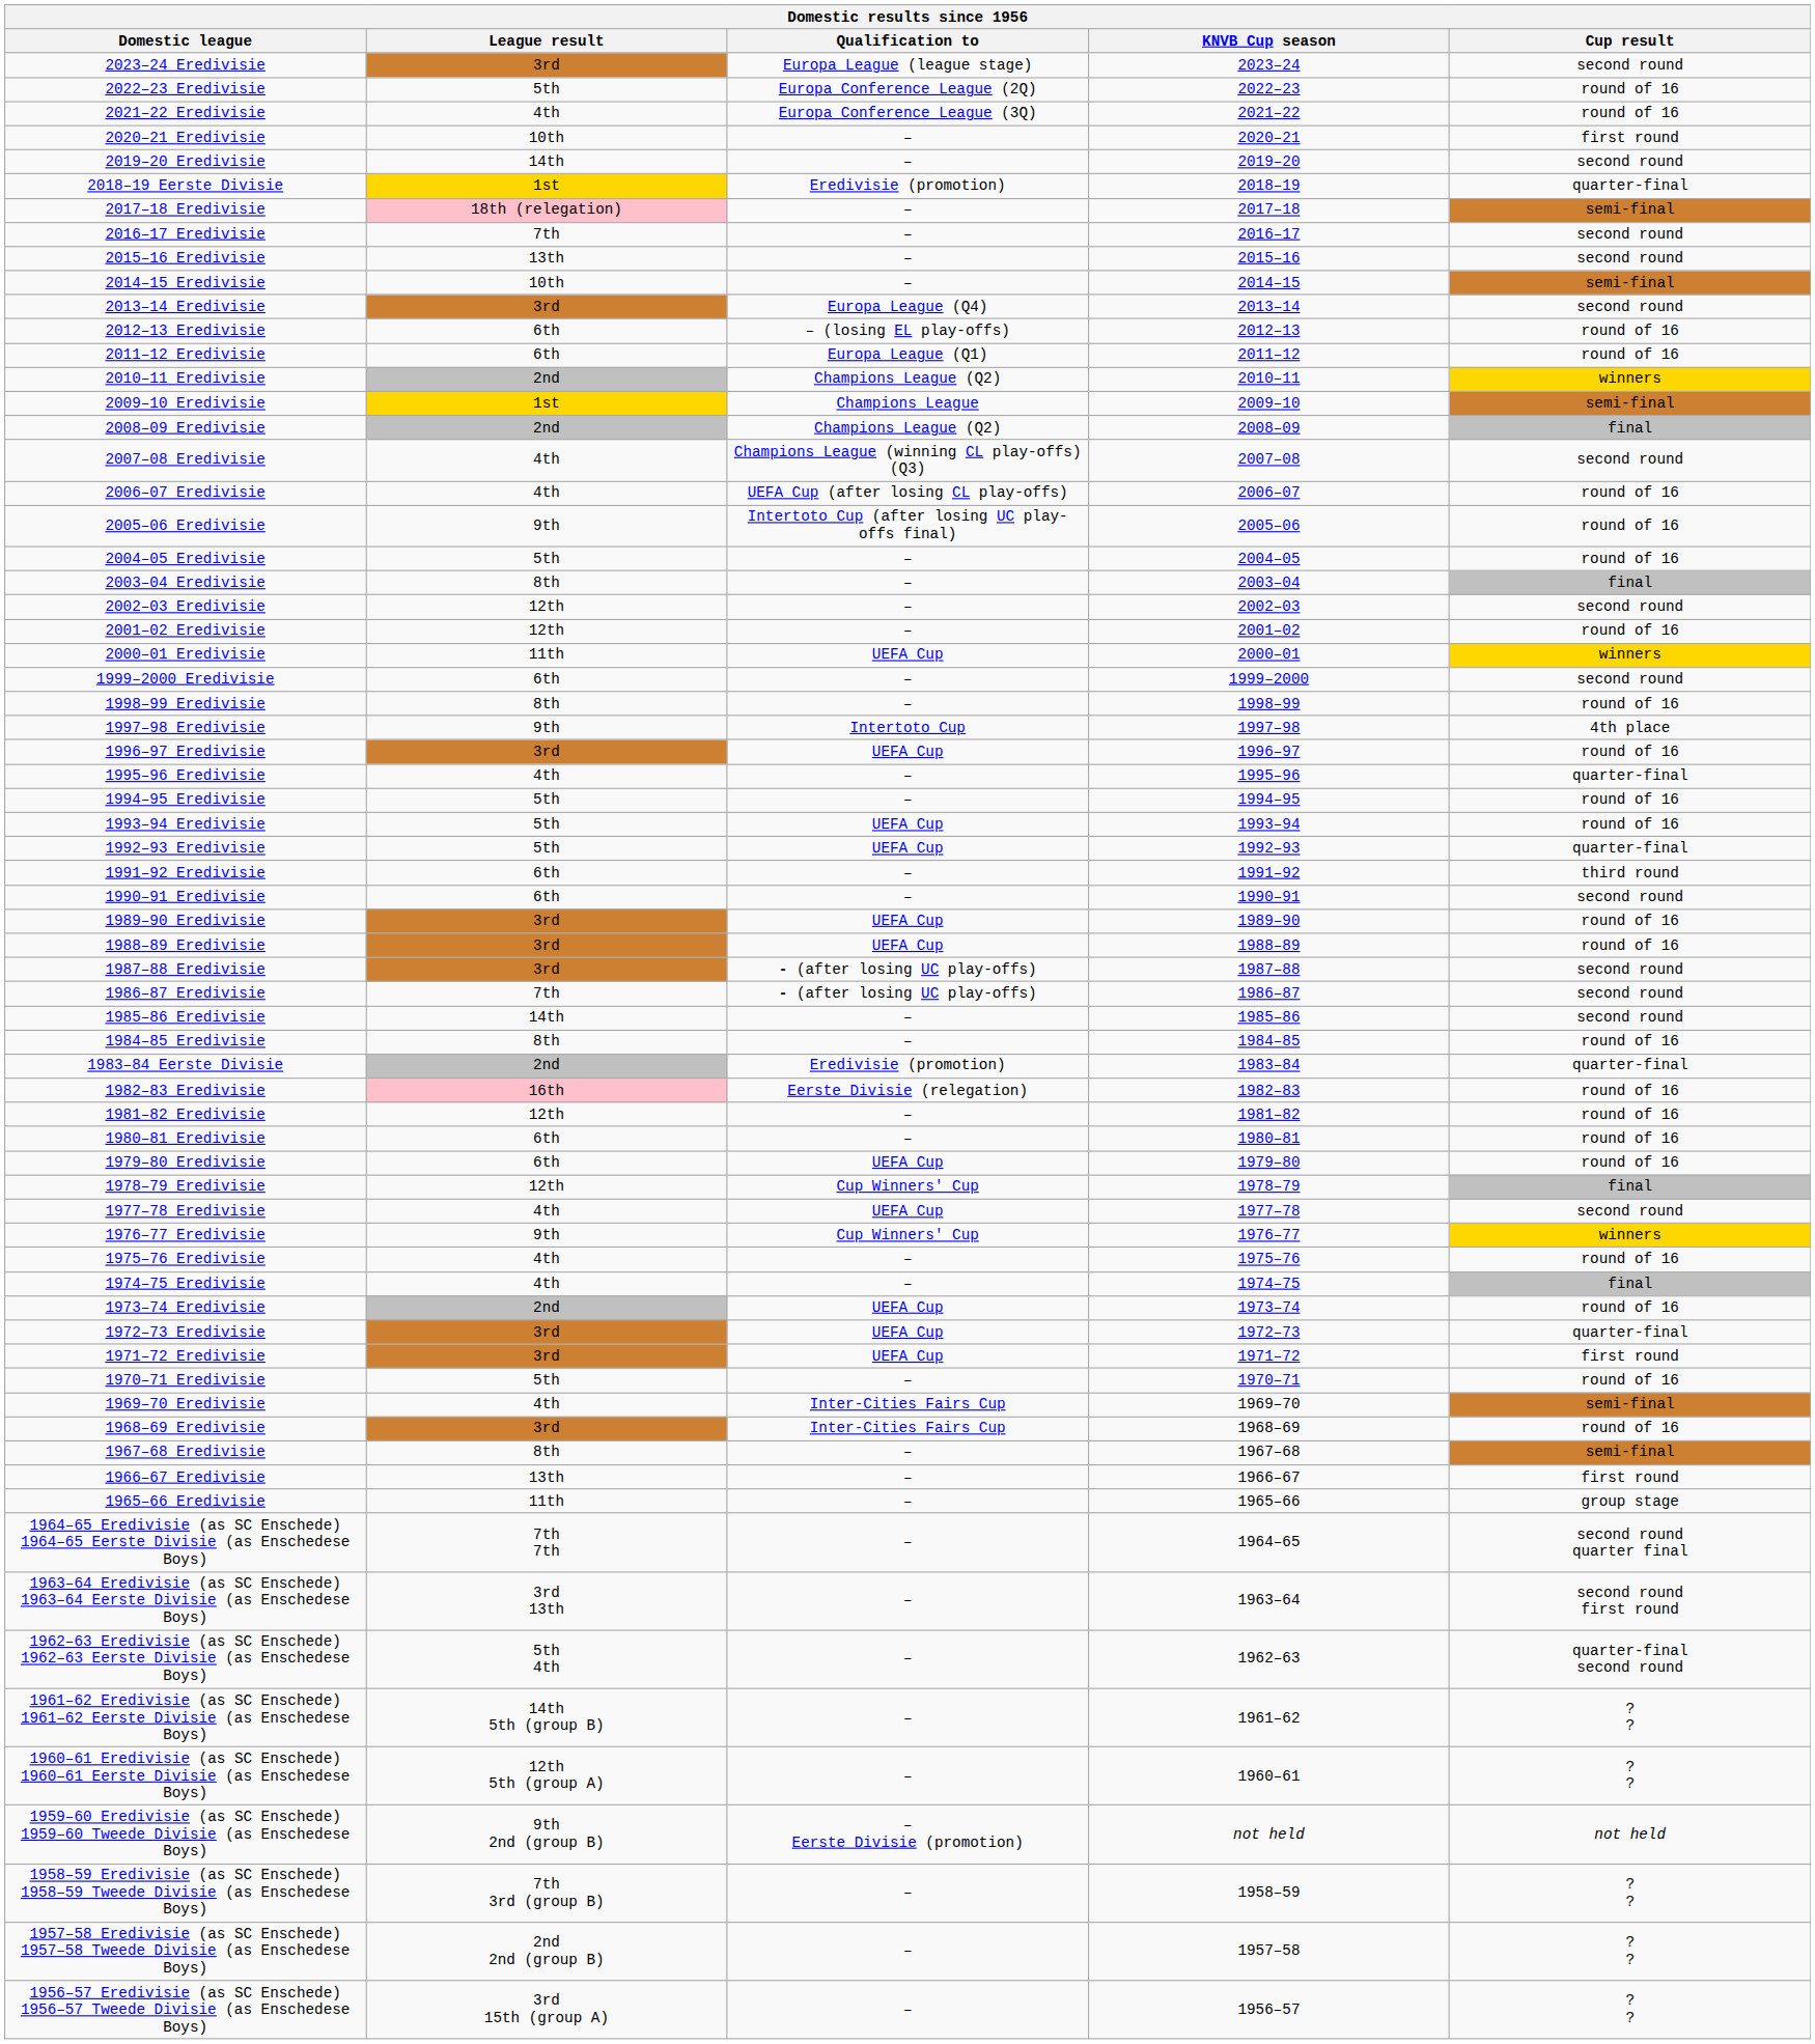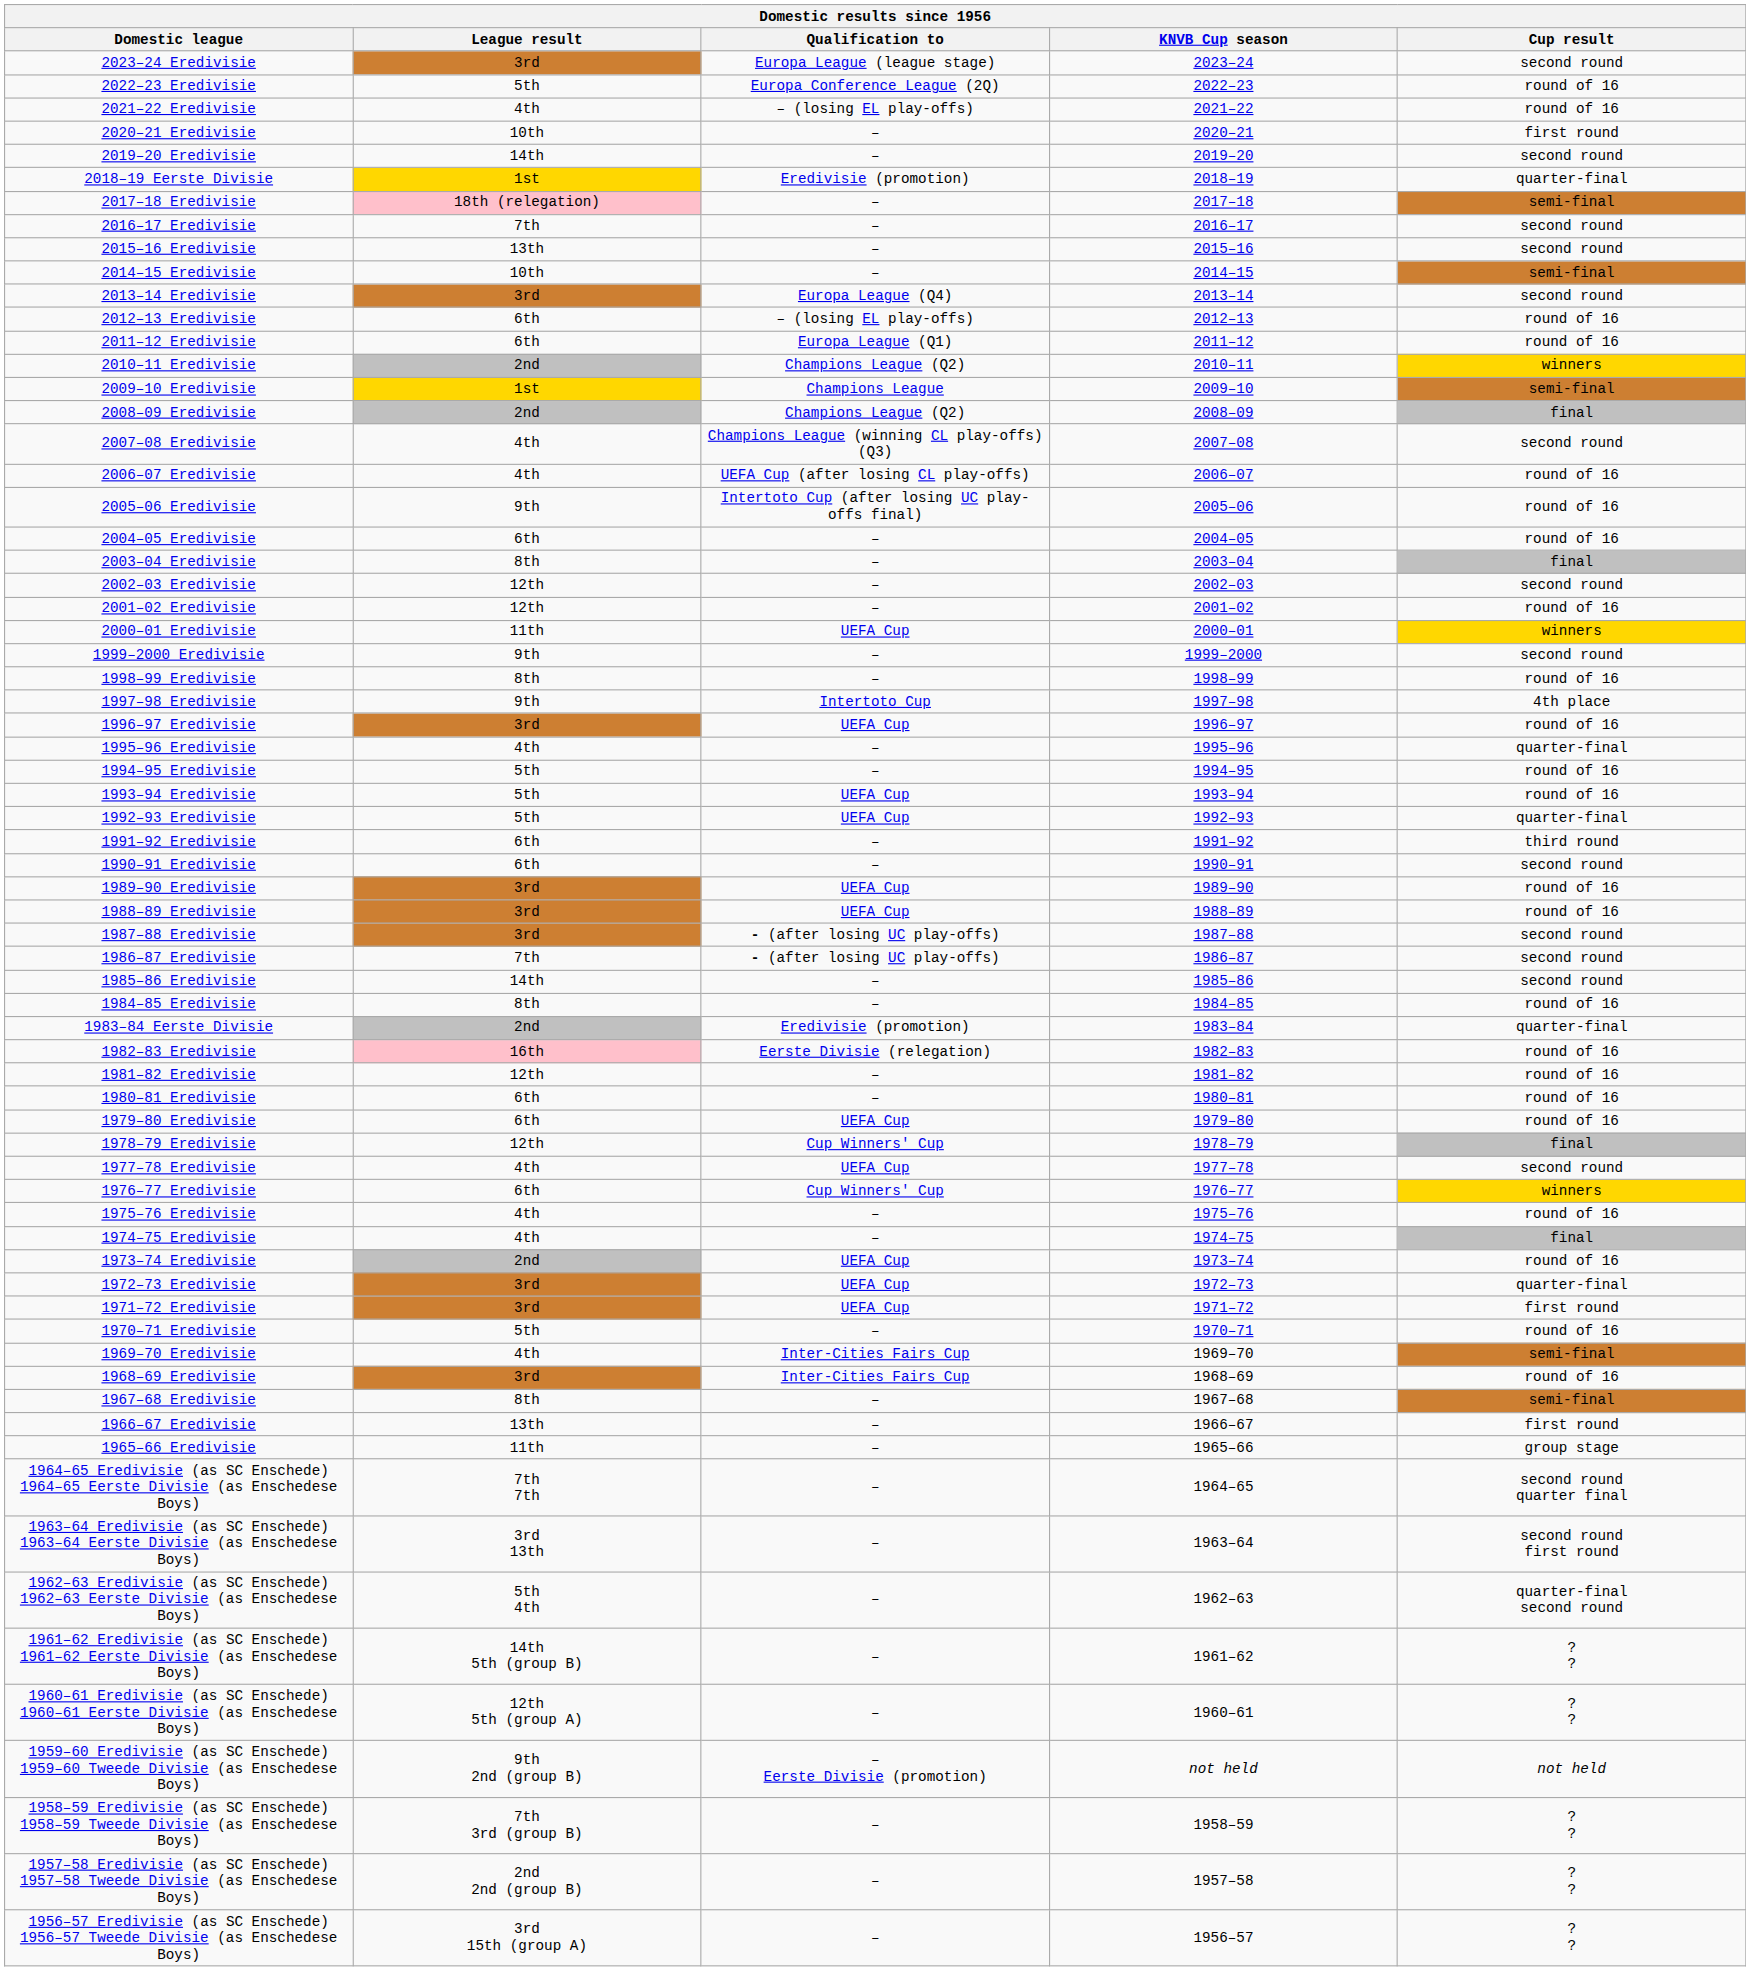2021–22 Eredivisie | Qualification to: Europa Conference League (3Q) -> – (losing EL play-offs)
2004–05 Eredivisie | League result: 5th -> 6th
1999–2000 Eredivisie | League result: 6th -> 9th
1976–77 Eredivisie | League result: 9th -> 6th
